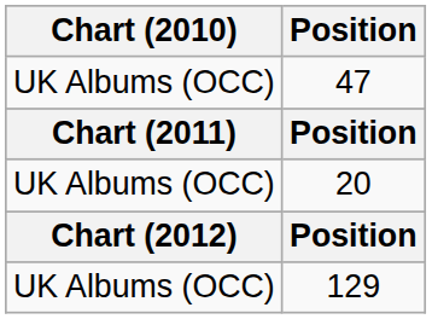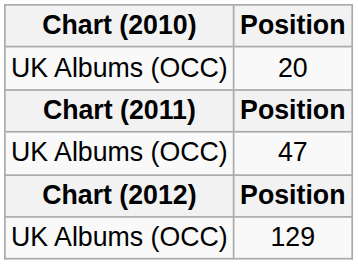rows swapped: 20 <-> 47
